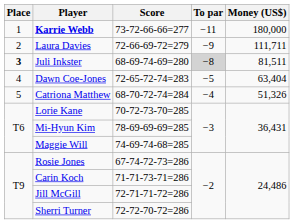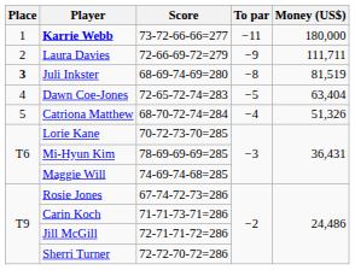Juli Inkster | To par: lightgrey background -> no background
Juli Inkster | Money (US$): 81,511 -> 81,519
